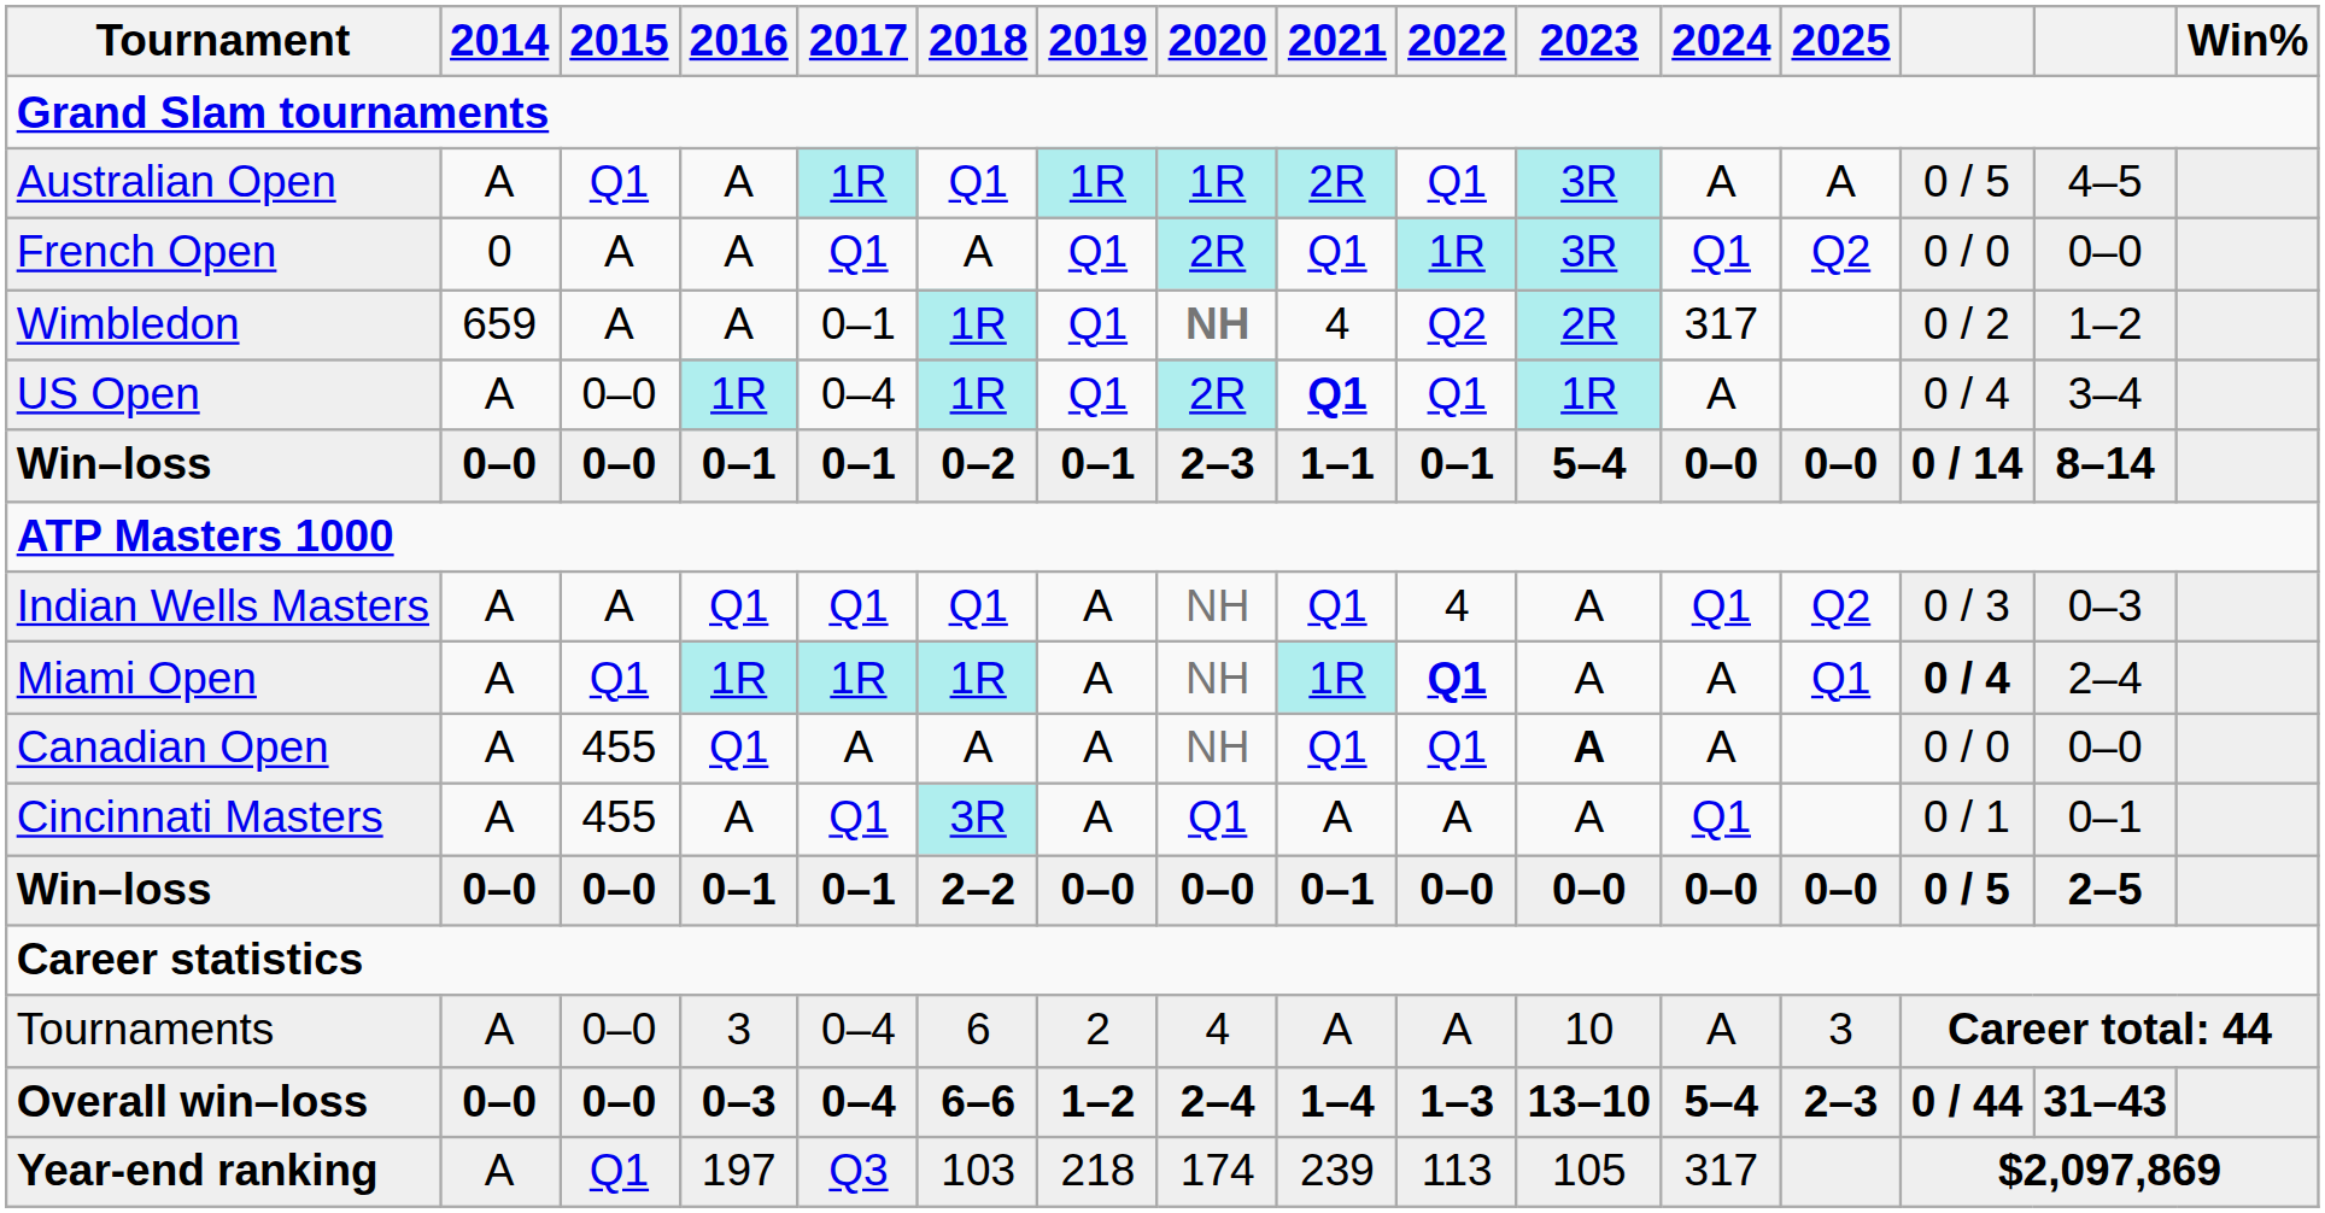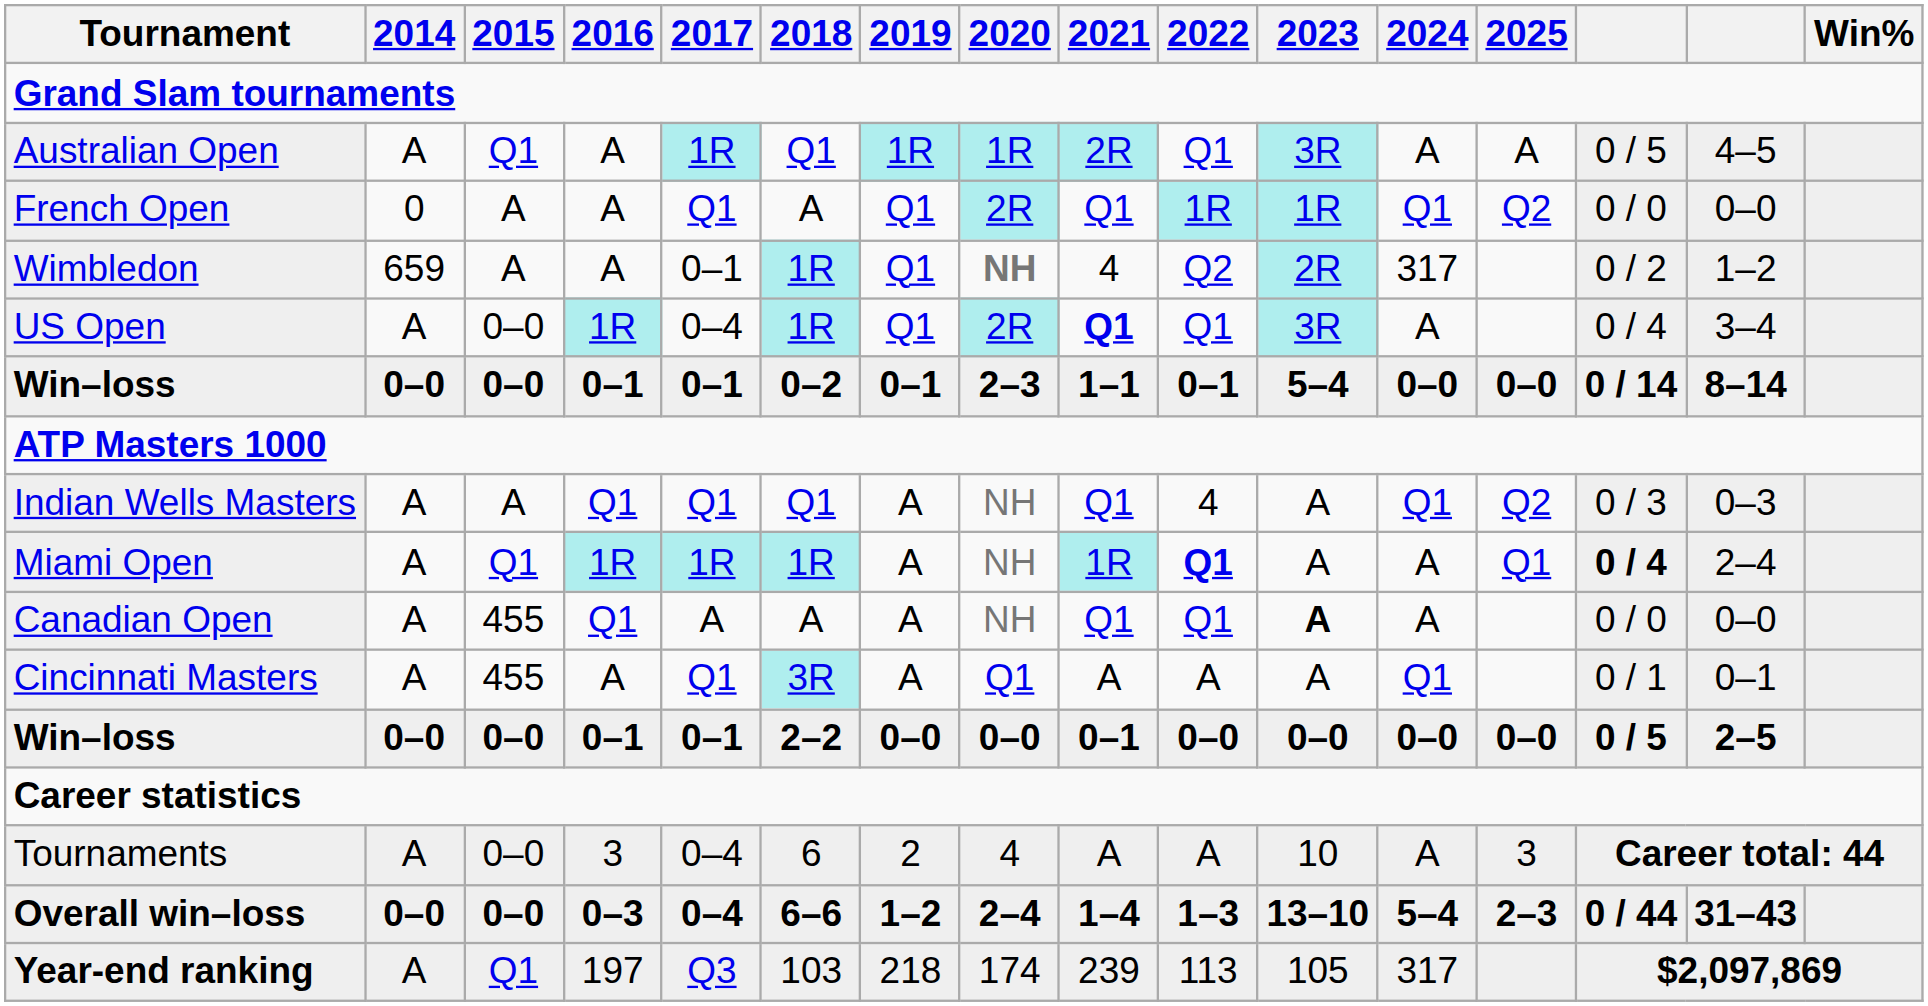French Open | 2023: 3R -> 1R
US Open | 2023: 1R -> 3R
